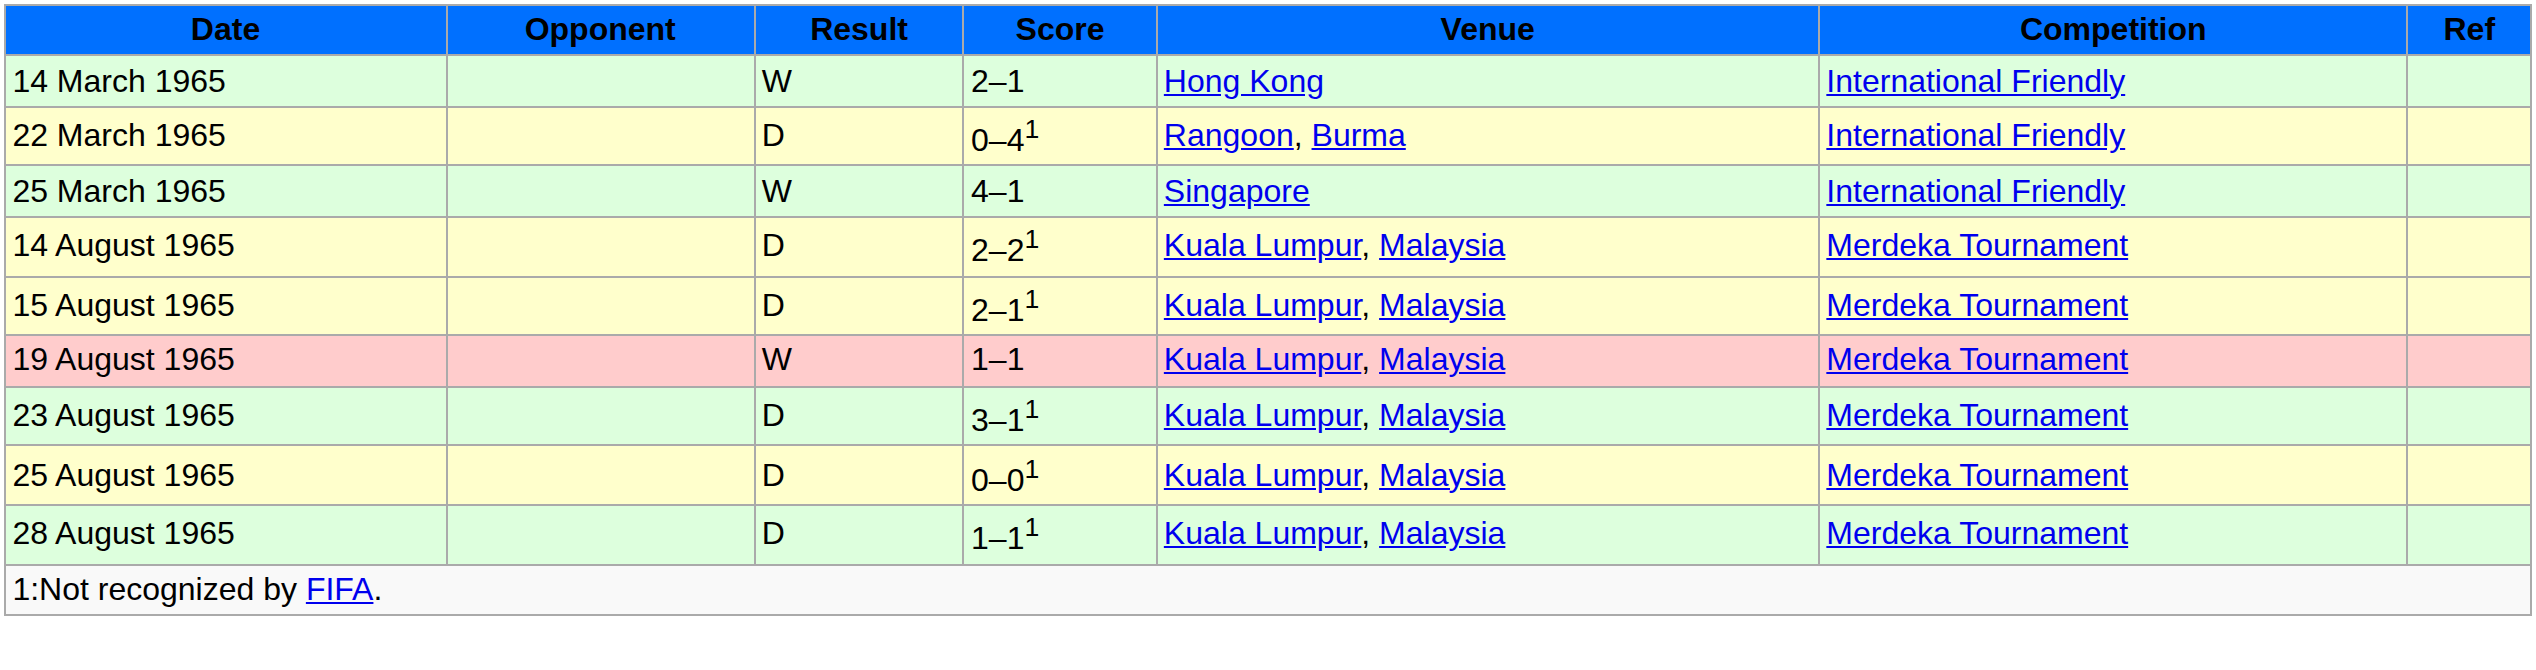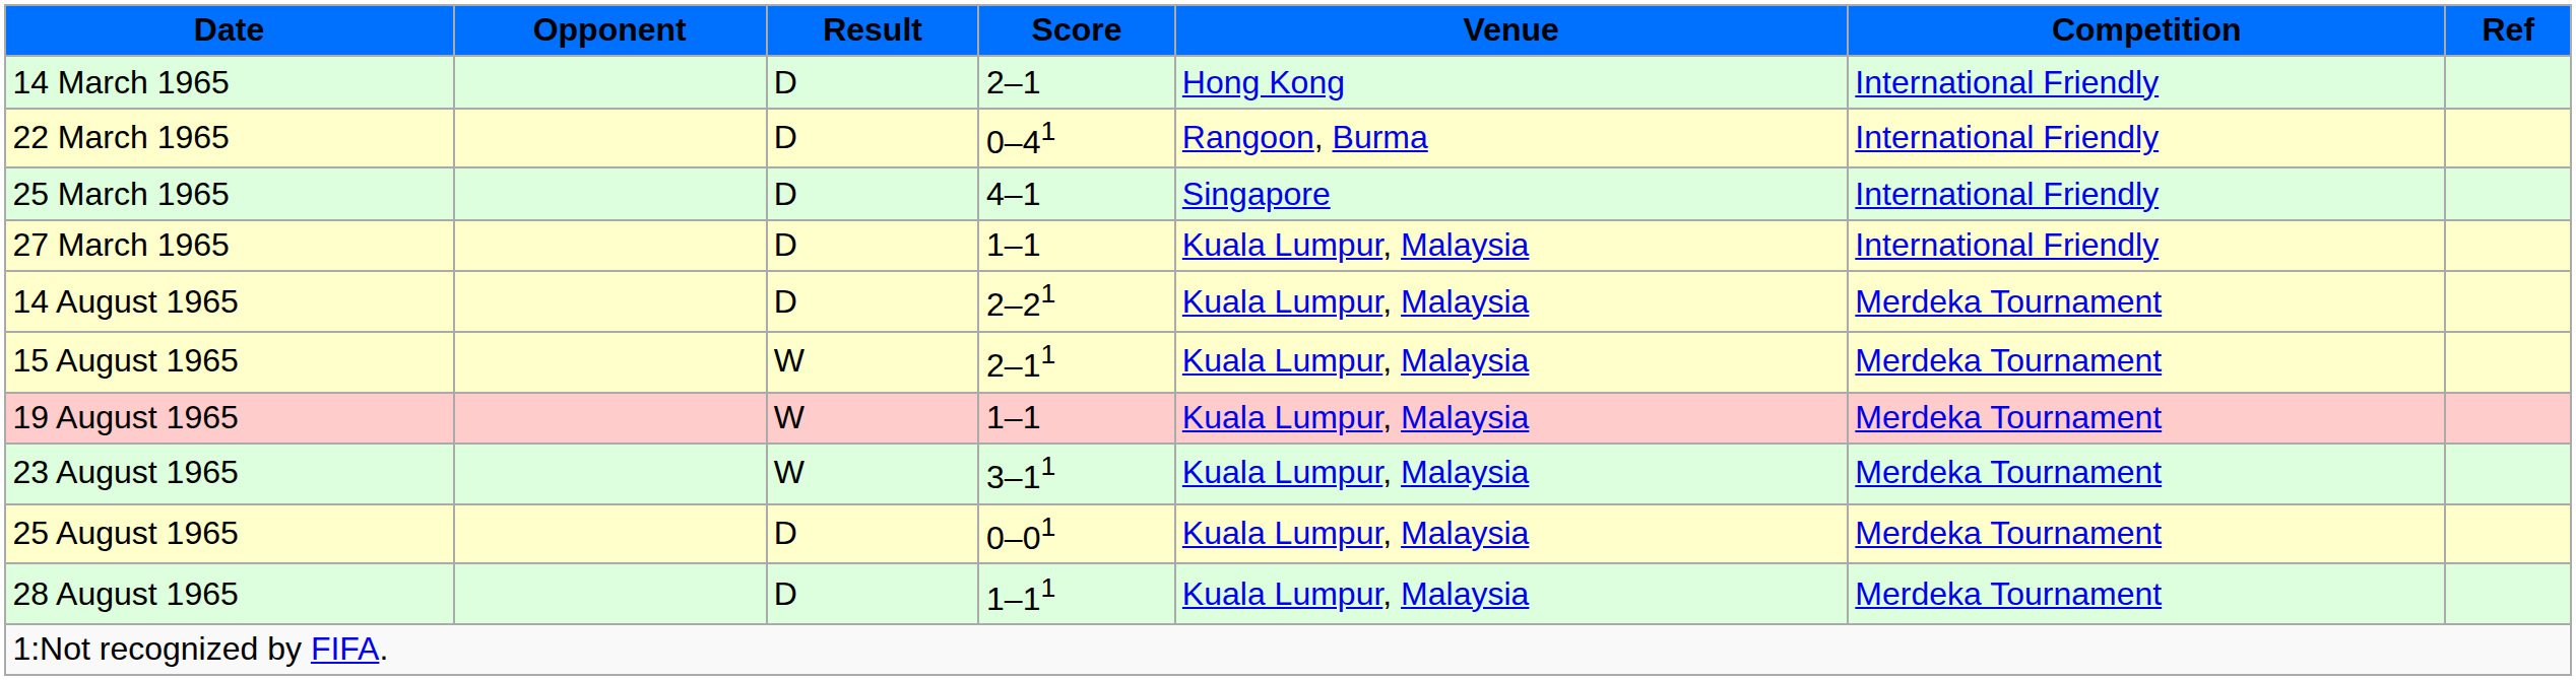14 March 1965 | Result: W -> D
25 March 1965 | Result: W -> D
+ row: 27 March 1965 | D | 1–1 | Kuala Lumpur, Malaysia | International Friendly
15 August 1965 | Result: D -> W
23 August 1965 | Result: D -> W
